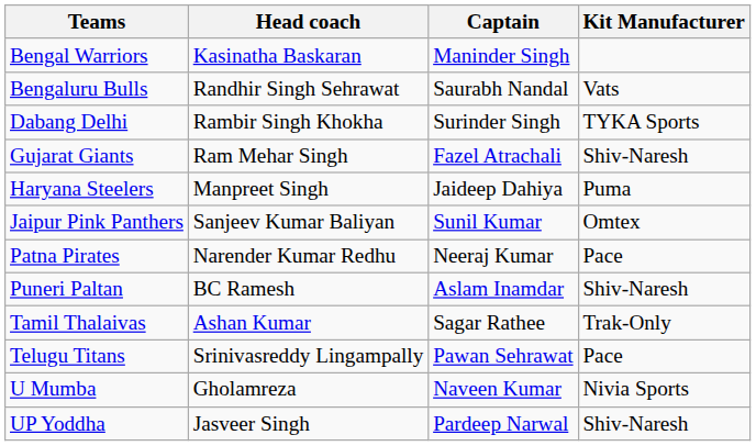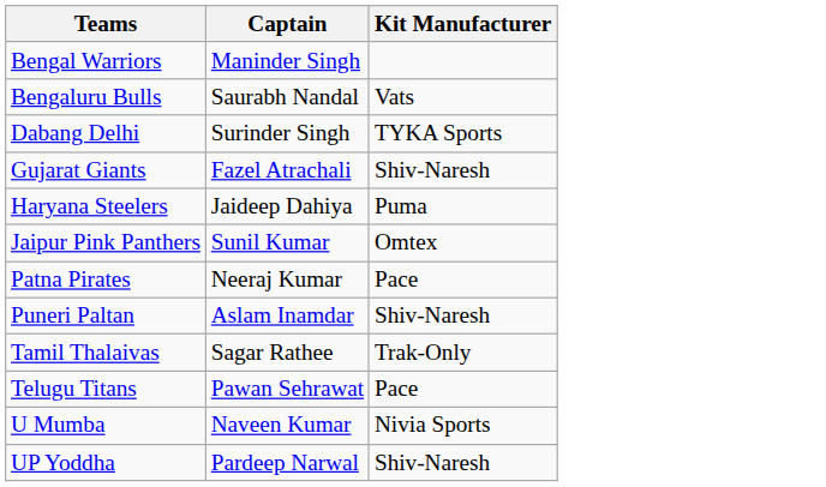- column: Head coach | Kasinatha Baskaran | Randhir Singh Sehrawat | Rambir Singh Khokha | Ram Mehar Singh | Manpreet Singh | Sanjeev Kumar Baliyan | Narender Kumar Redhu | BC Ramesh | Ashan Kumar | Srinivasreddy Lingampally | Gholamreza | Jasveer Singh
